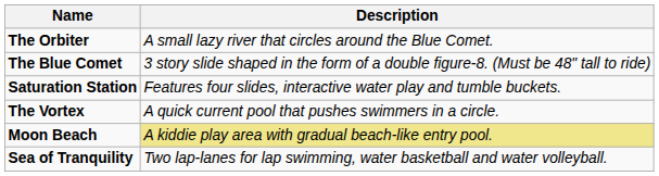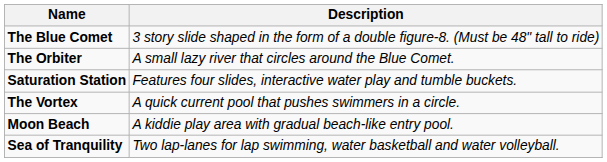rows swapped: The Blue Comet <-> The Orbiter
Moon Beach | Description: khaki background -> no background
